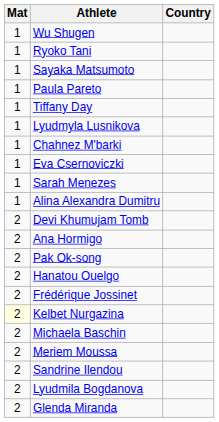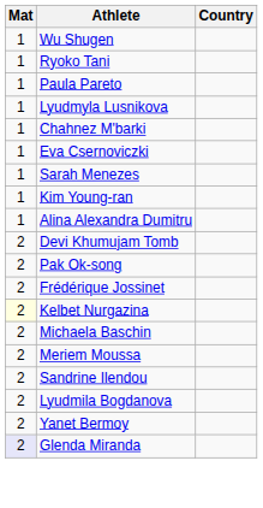- row: 1 | Sayaka Matsumoto
- row: 1 | Tiffany Day
+ row: 1 | Kim Young-ran
- row: 2 | Ana Hormigo
- row: 2 | Hanatou Ouelgo
+ row: 2 | Yanet Bermoy
Glenda Miranda | Mat: no background -> lavender background
